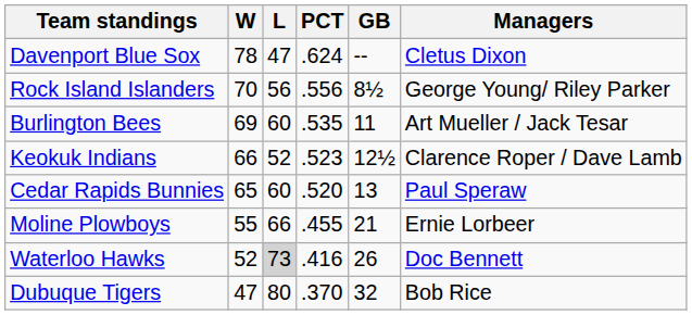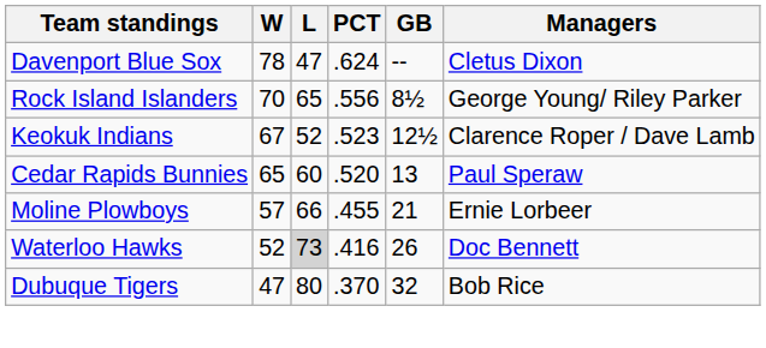Rock Island Islanders | L: 56 -> 65
- row: Burlington Bees | 69 | 60 | .535 | 11 | Art Mueller / Jack Tesar
Keokuk Indians | W: 66 -> 67
Moline Plowboys | W: 55 -> 57
